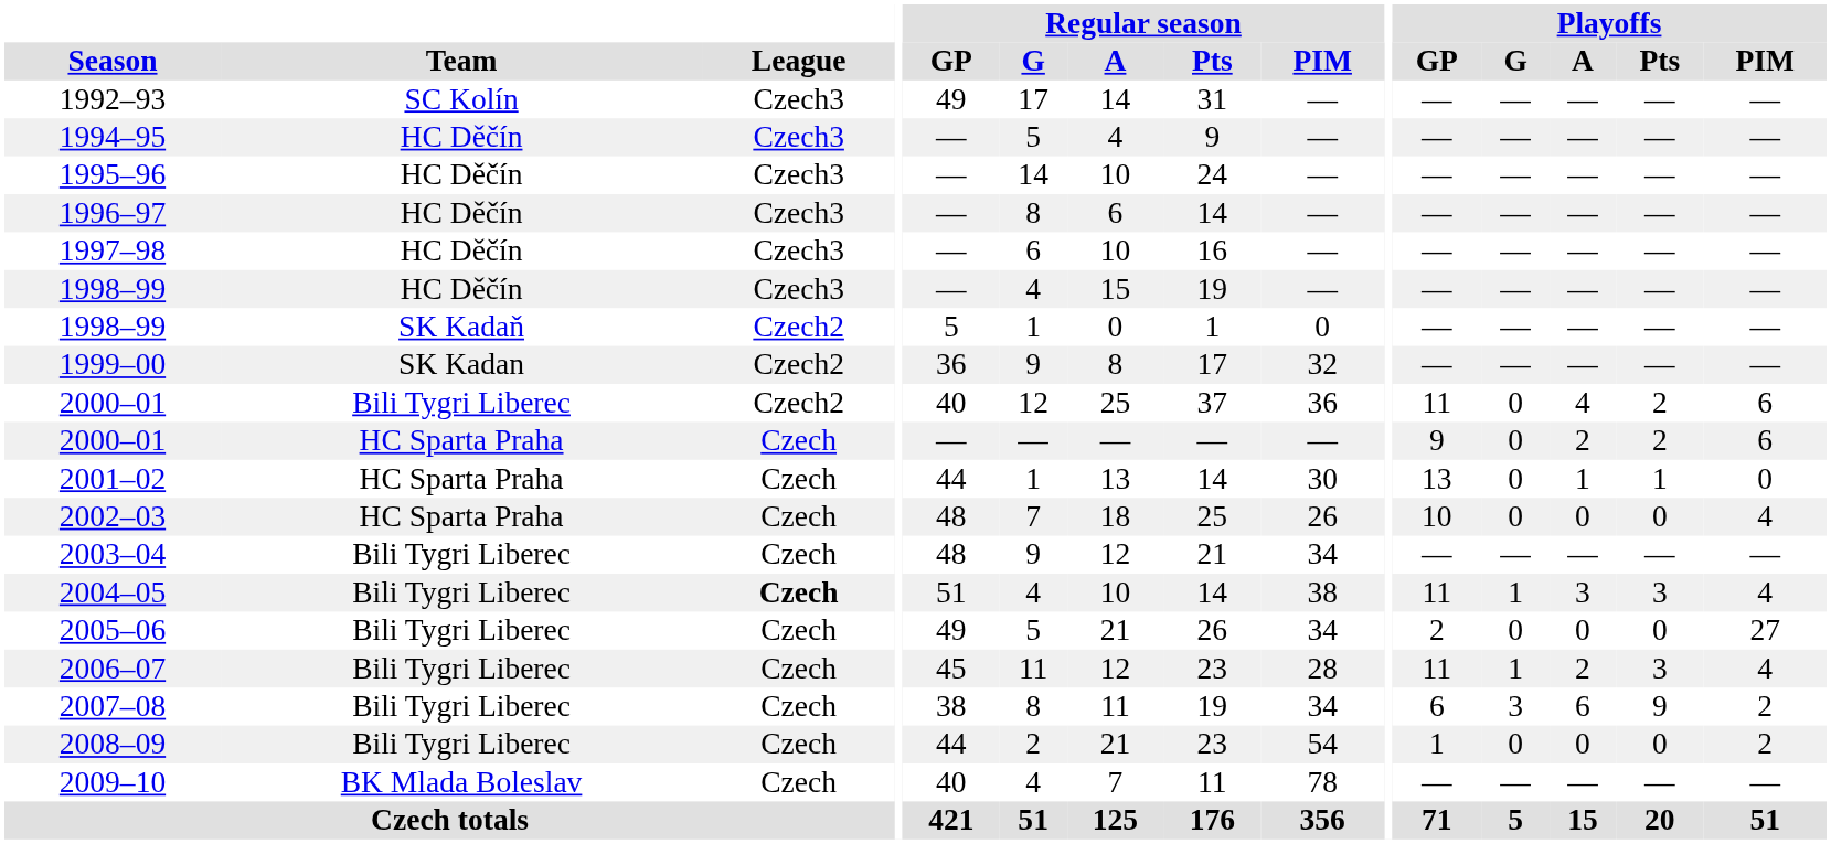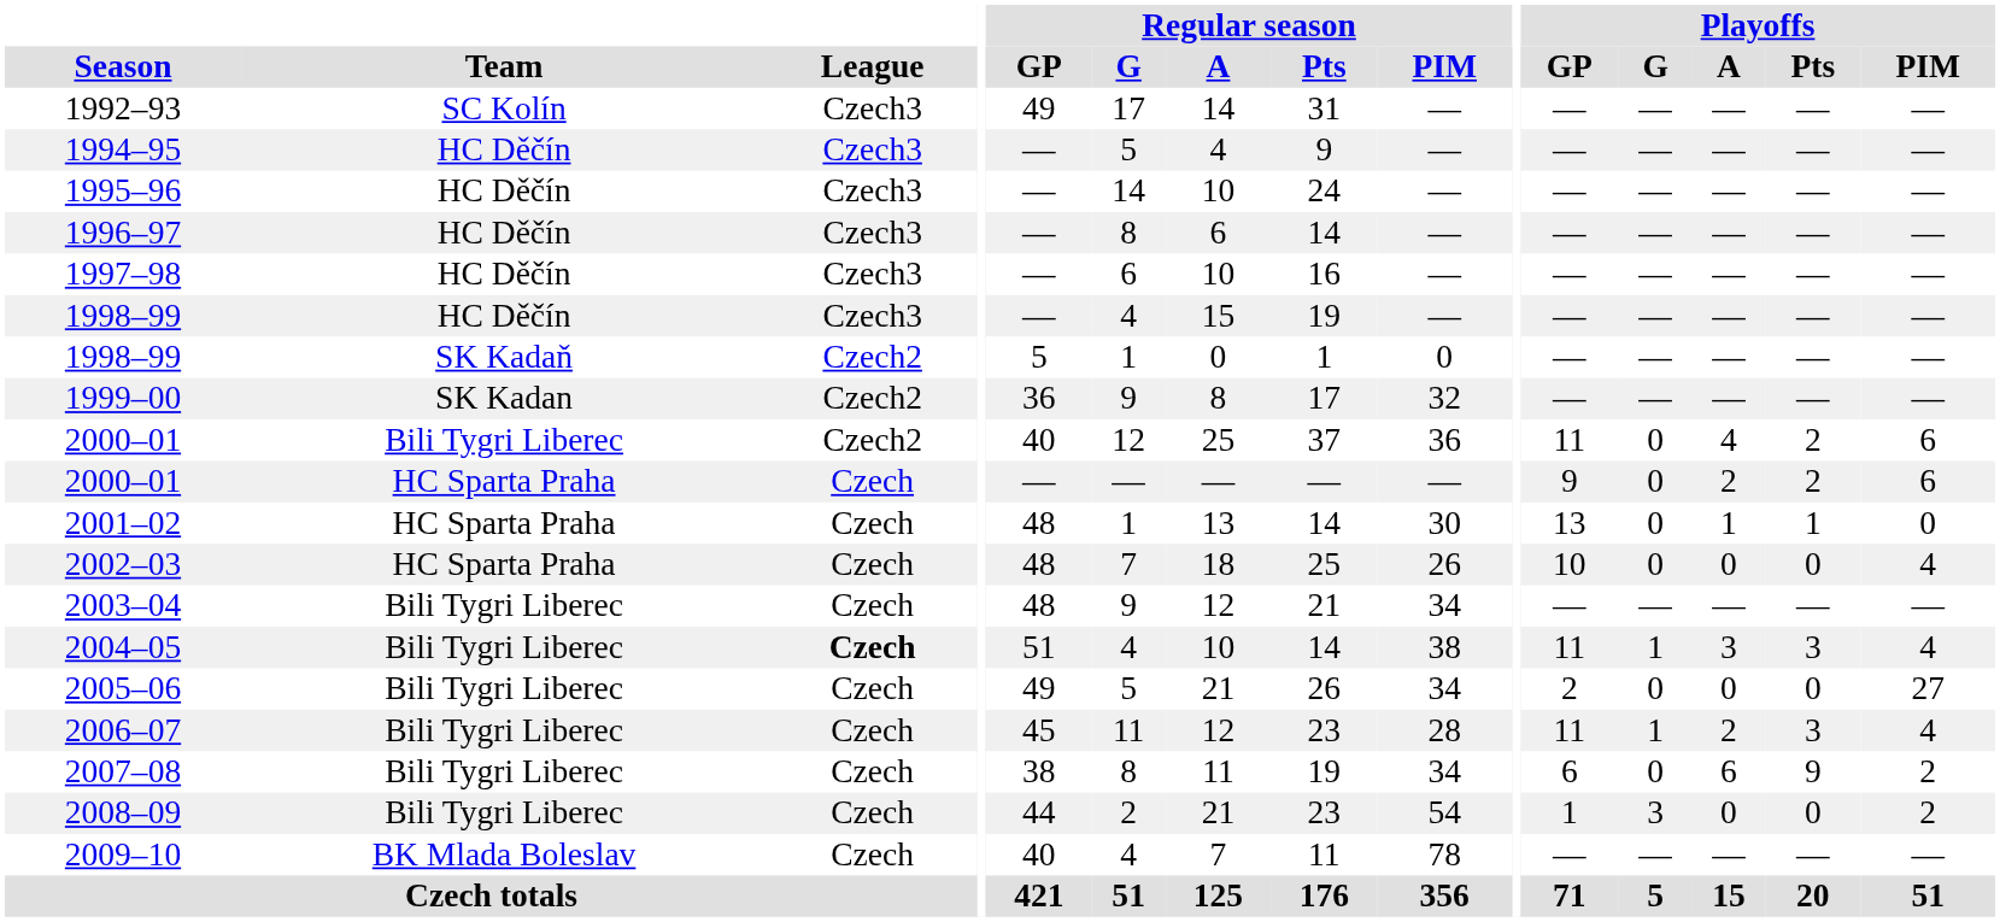2001–02 | Regular season / GP: 44 -> 48
2007–08 | Playoffs / G: 3 -> 0
2008–09 | Playoffs / G: 0 -> 3
